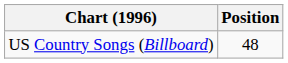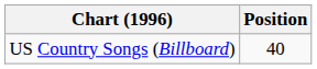US Country Songs (Billboard) | Position: 48 -> 40
